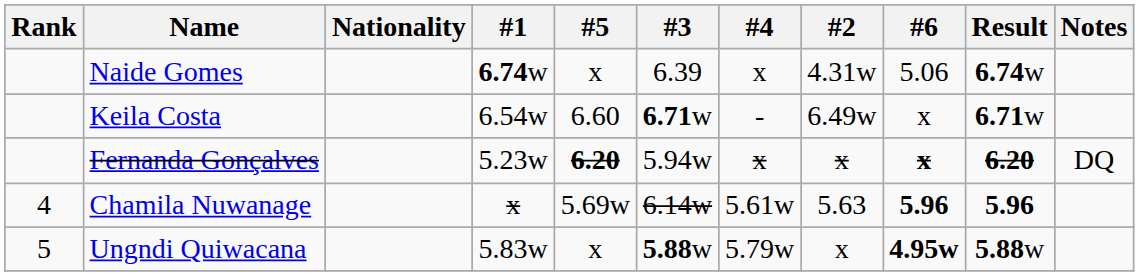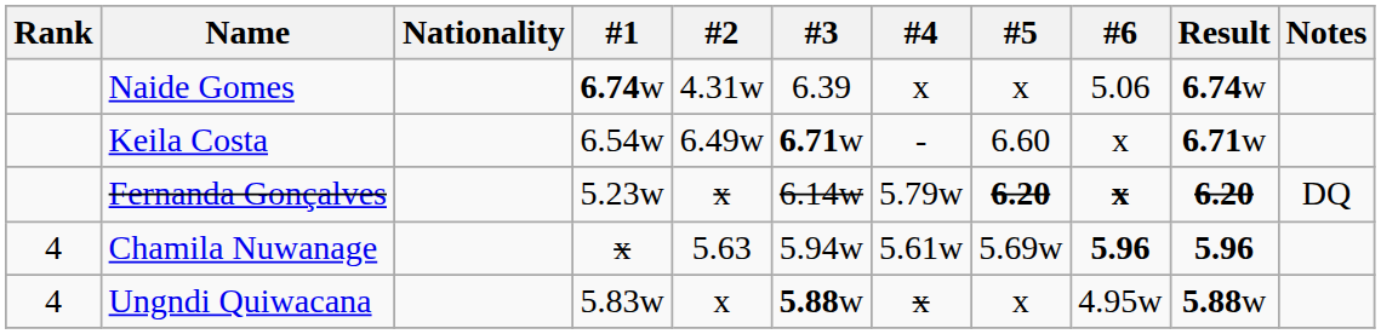columns swapped: #2 <-> #5
Fernanda Gonçalves | #3: 5.94w -> 6.14w
Fernanda Gonçalves | #4: x -> 5.79w
Chamila Nuwanage | #3: 6.14w -> 5.94w
Ungndi Quiwacana | Rank: 5 -> 4
Ungndi Quiwacana | #4: 5.79w -> x
Ungndi Quiwacana | #6: bold -> normal
